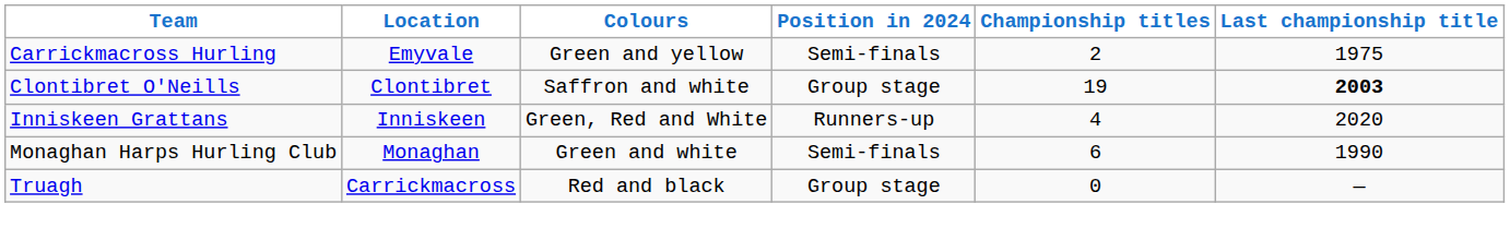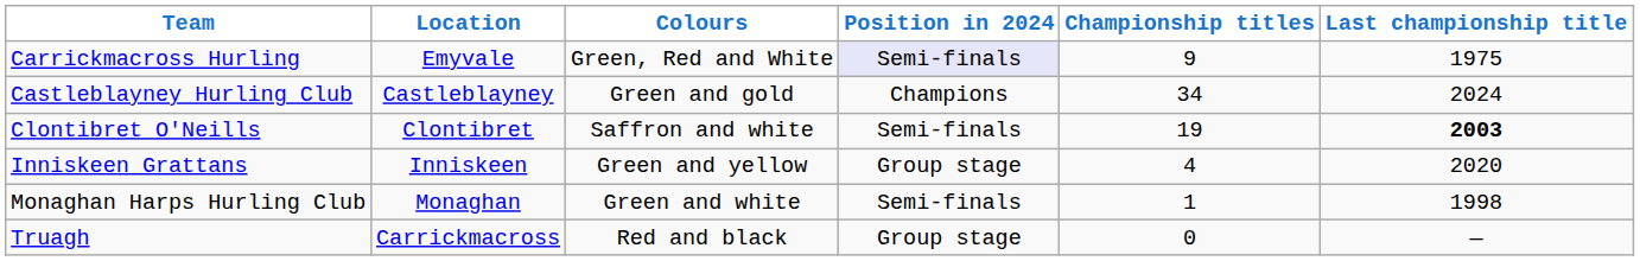Carrickmacross Hurling | Colours: Green and yellow -> Green, Red and White
Carrickmacross Hurling | Position in 2024: no background -> lavender background
Carrickmacross Hurling | Championship titles: 2 -> 9
+ row: Castleblayney Hurling Club | Castleblayney | Green and gold | Champions | 34 | 2024
Clontibret O'Neills | Position in 2024: Group stage -> Semi-finals
Inniskeen Grattans | Colours: Green, Red and White -> Green and yellow
Inniskeen Grattans | Position in 2024: Runners-up -> Group stage
Monaghan Harps Hurling Club | Championship titles: 6 -> 1
Monaghan Harps Hurling Club | Last championship title: 1990 -> 1998
